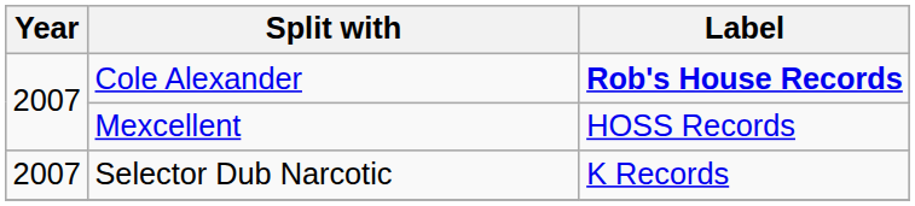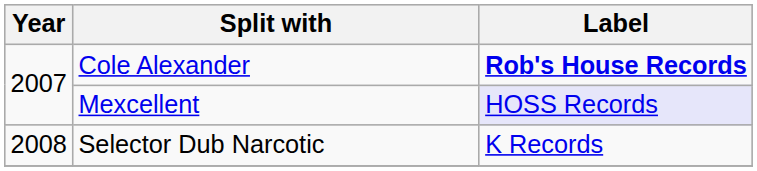Mexcellent | Label: no background -> lavender background
Selector Dub Narcotic | Year: 2007 -> 2008
